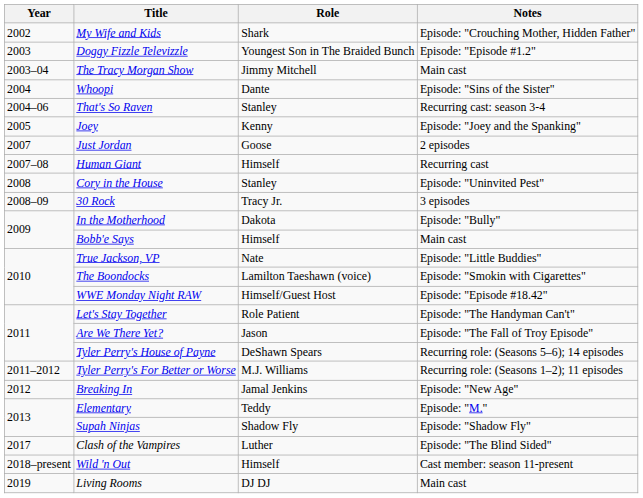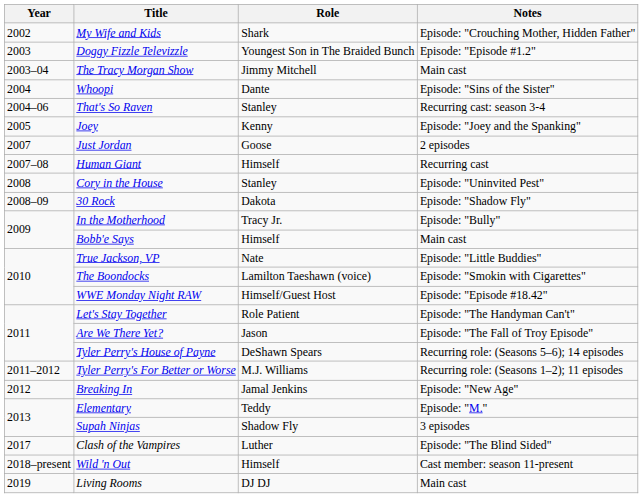30 Rock | Role: Tracy Jr. -> Dakota
30 Rock | Notes: 3 episodes -> Episode: "Shadow Fly"
In the Motherhood | Role: Dakota -> Tracy Jr.
Supah Ninjas | Notes: Episode: "Shadow Fly" -> 3 episodes
